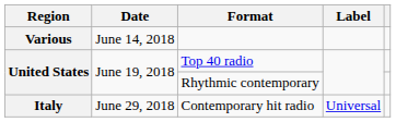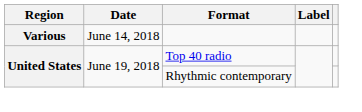- row: Italy | June 29, 2018 | Contemporary hit radio | Universal
